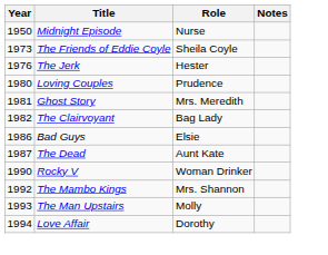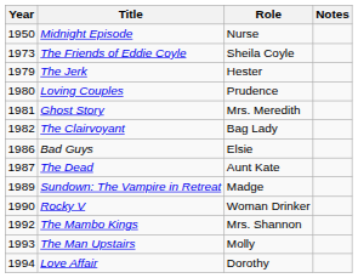The Jerk | Year: 1976 -> 1979
+ row: 1989 | Sundown: The Vampire in Retreat | Madge
